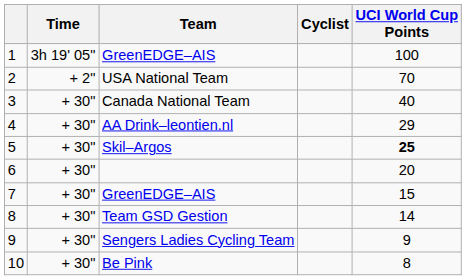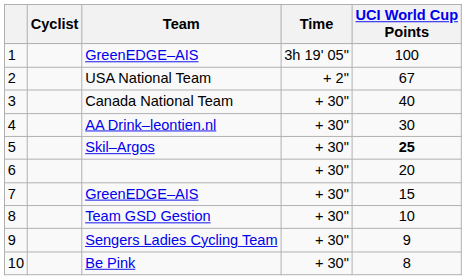columns swapped: Cyclist <-> Time
USA National Team | UCI World Cup Points: 70 -> 67
AA Drink–leontien.nl | UCI World Cup Points: 29 -> 30
Team GSD Gestion | UCI World Cup Points: 14 -> 10
